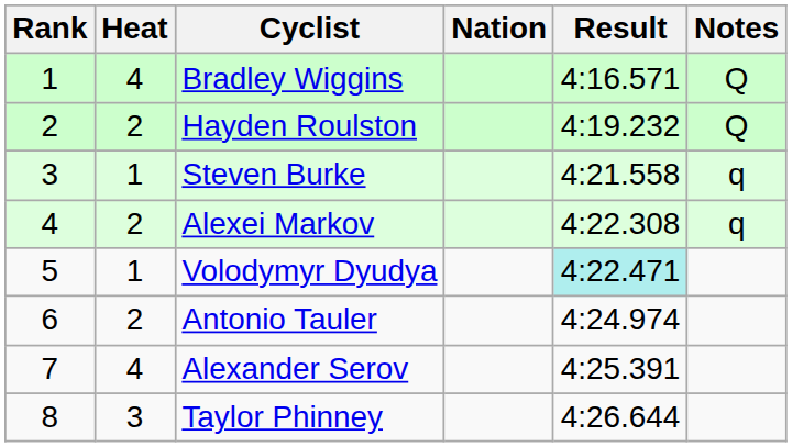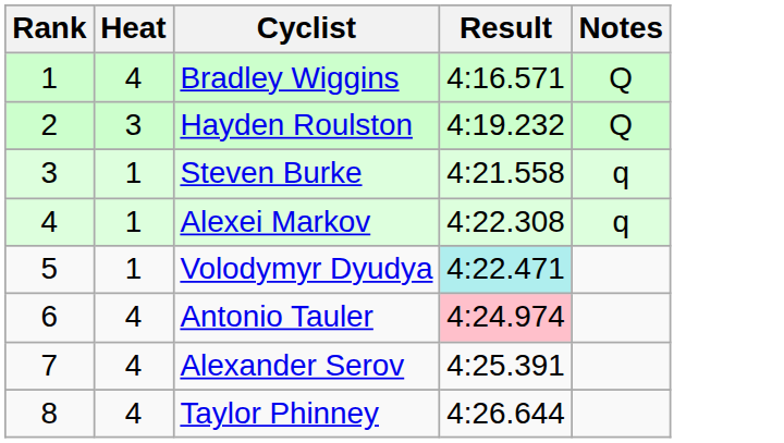- column: Nation
Hayden Roulston | Heat: 2 -> 3
Alexei Markov | Heat: 2 -> 1
Antonio Tauler | Heat: 2 -> 4
Antonio Tauler | Result: no background -> pink background
Taylor Phinney | Heat: 3 -> 4
